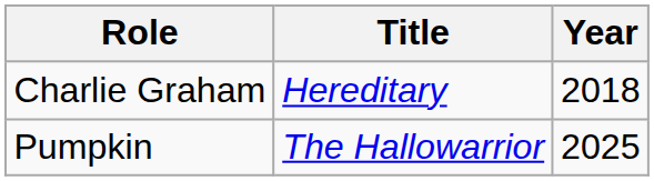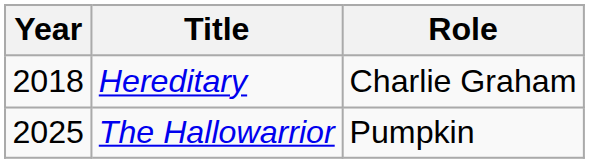columns swapped: Year <-> Role
